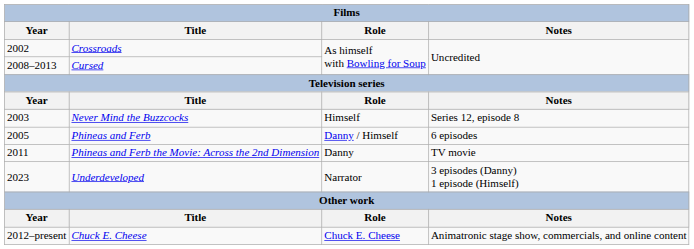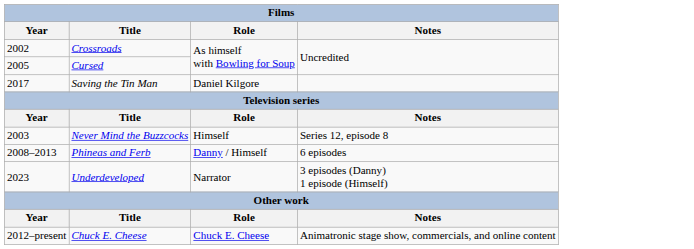Cursed | Year: 2008–2013 -> 2005
+ row: 2017 | Saving the Tin Man | Daniel Kilgore
Phineas and Ferb | Year: 2005 -> 2008–2013
- row: 2011 | Phineas and Ferb the Movie: Across the 2nd Dimension | Danny | TV movie
